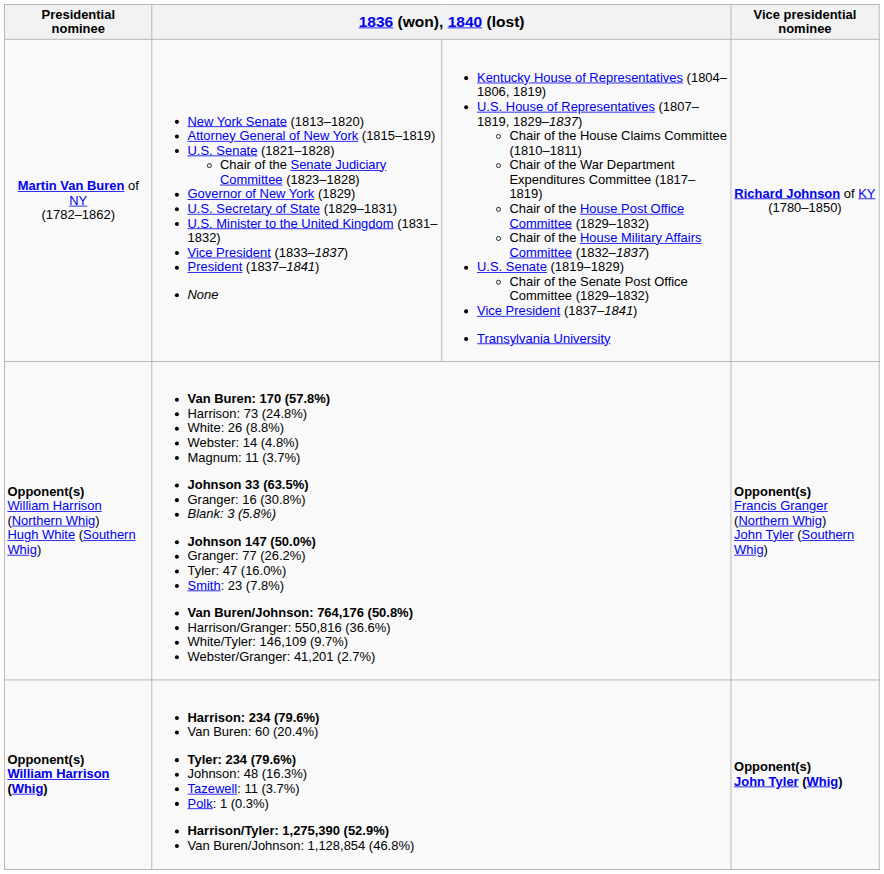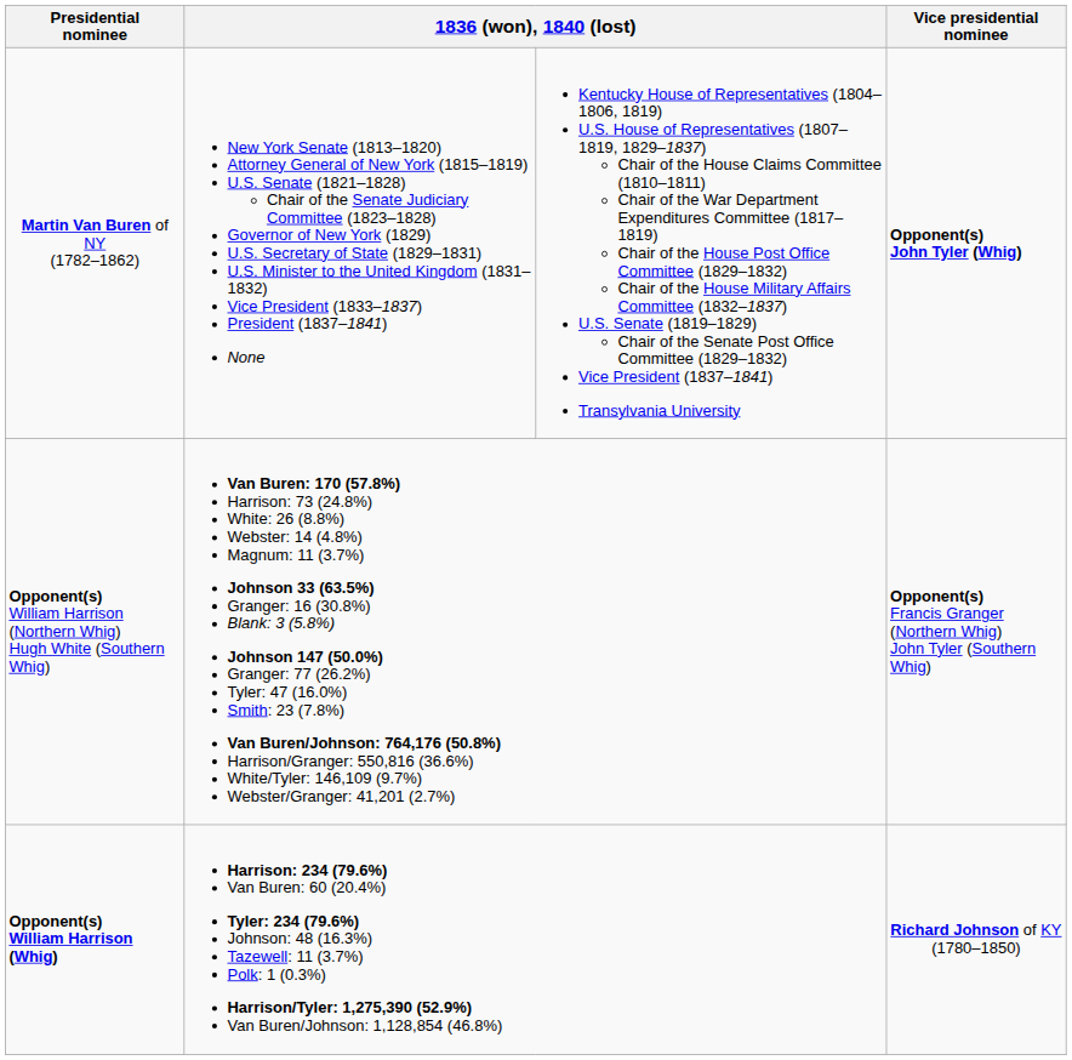Martin Van Buren of NY (1782–1862) | Vice presidential nominee: Richard Johnson of KY (1780–1850) -> Opponent(s) John Tyler (Whig)
Opponent(s) William Harrison (Whig) | Vice presidential nominee: Opponent(s) John Tyler (Whig) -> Richard Johnson of KY (1780–1850)
